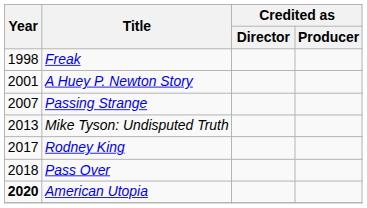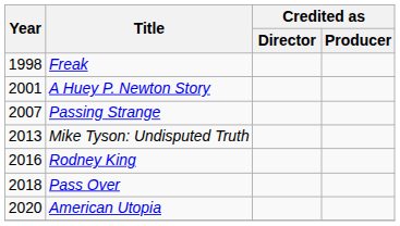Rodney King | Year: 2017 -> 2016
American Utopia | Year: bold -> normal
